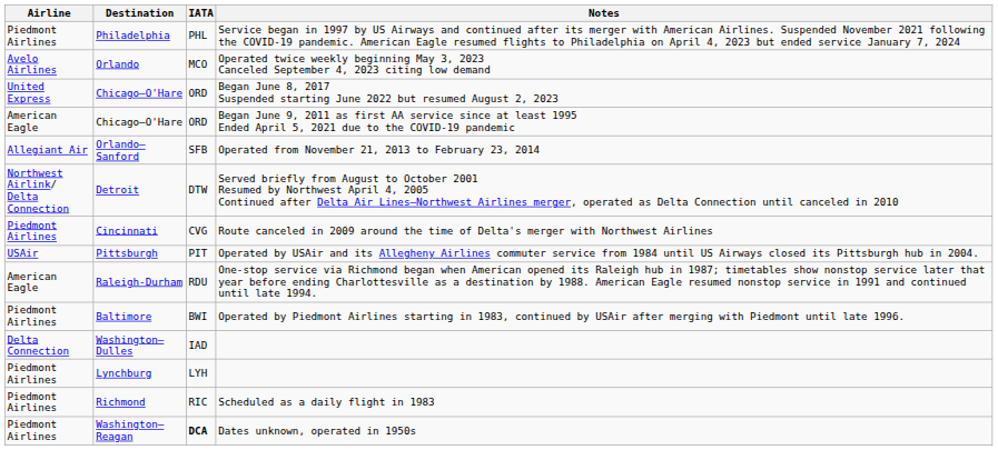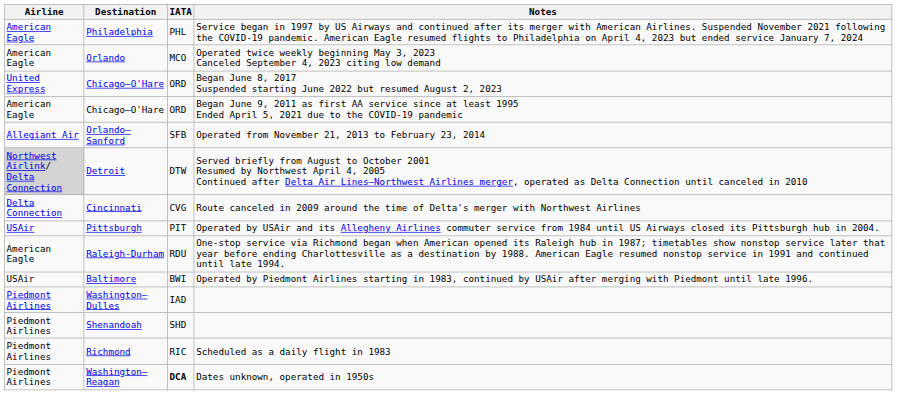Philadelphia | Airline: Piedmont Airlines -> American Eagle
Orlando | Airline: Avelo Airlines -> American Eagle
Detroit | Airline: no background -> lightgrey background
Cincinnati | Airline: Piedmont Airlines -> Delta Connection
Baltimore | Airline: Piedmont Airlines -> USAir
Washington–Dulles | Airline: Delta Connection -> Piedmont Airlines
- row: Piedmont Airlines | Lynchburg | LYH
+ row: Piedmont Airlines | Shenandoah | SHD
